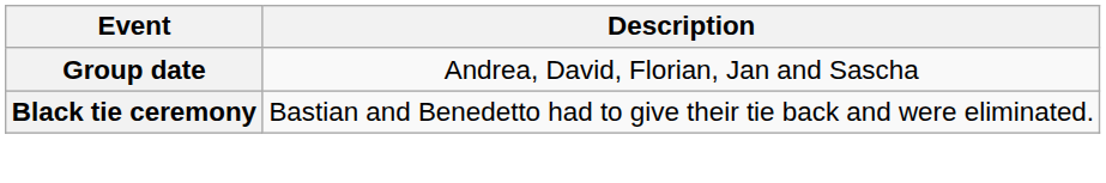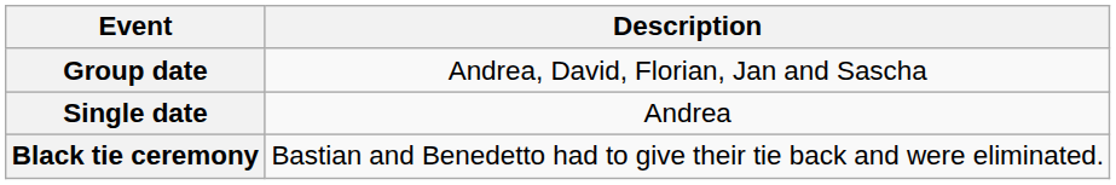+ row: Single date | Andrea
